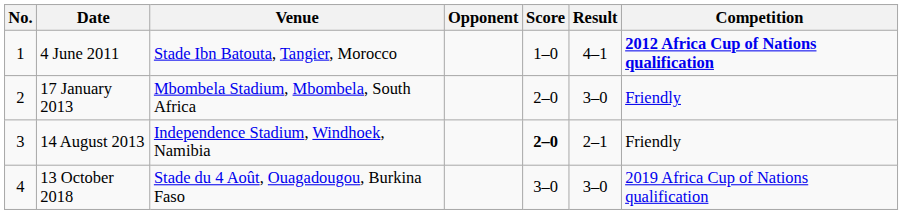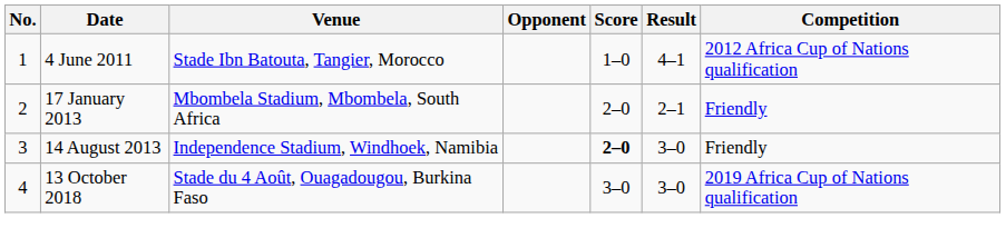4 June 2011 | Competition: bold -> normal
17 January 2013 | Result: 3–0 -> 2–1
14 August 2013 | Result: 2–1 -> 3–0
